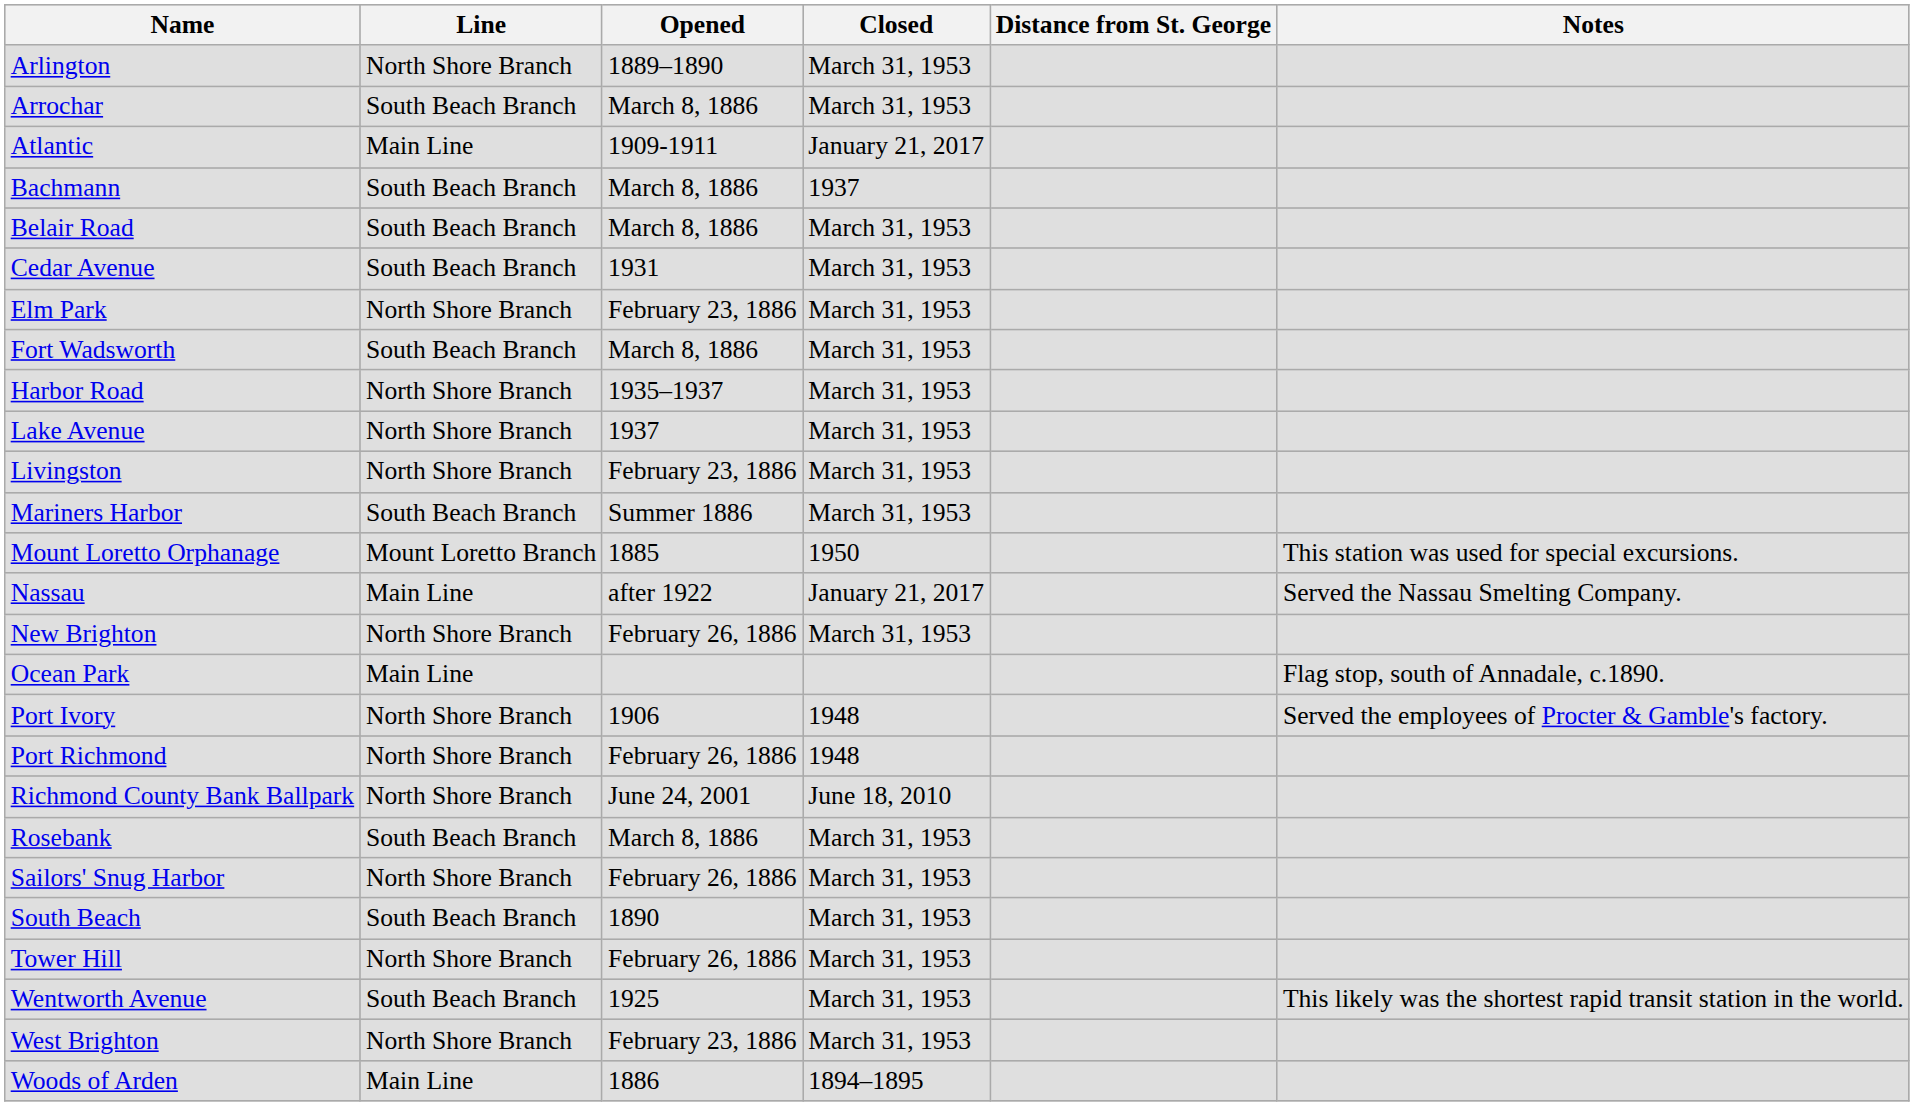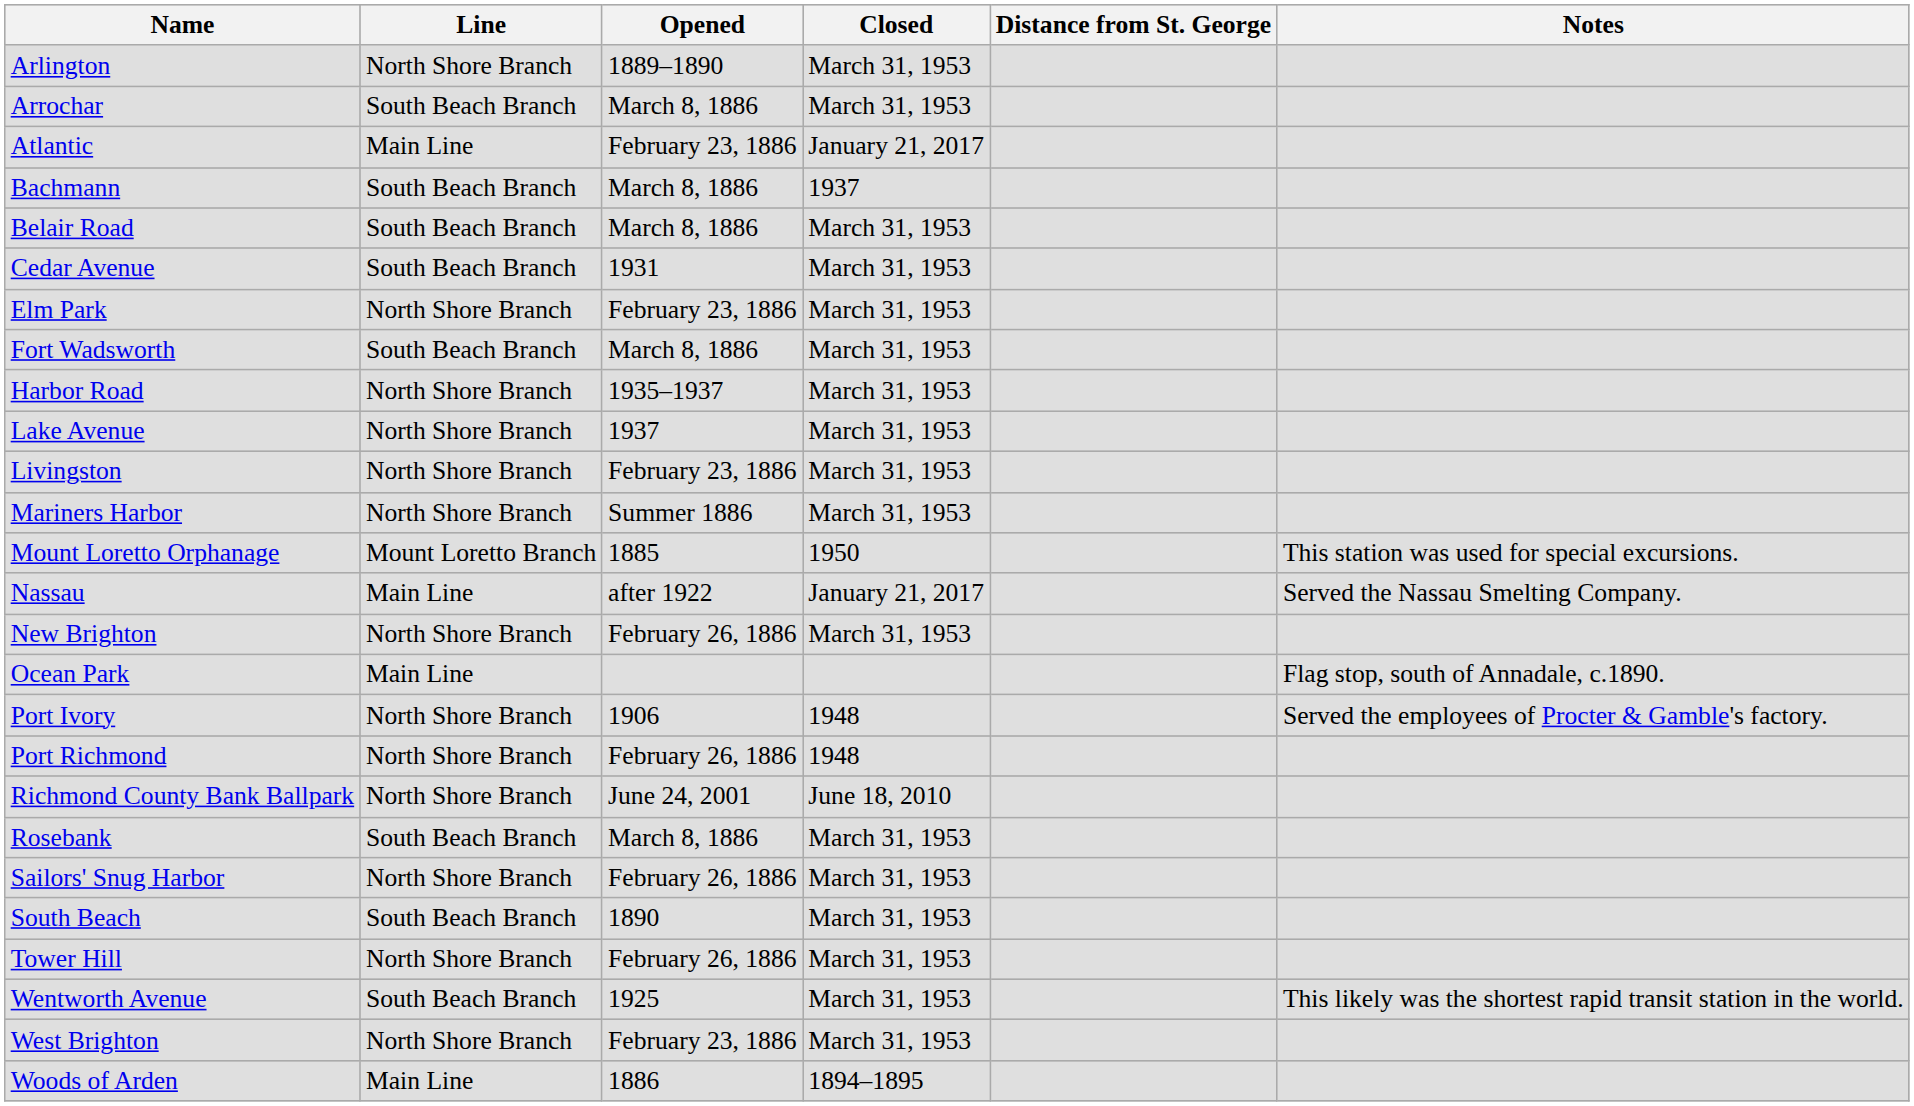Atlantic | Opened: 1909-1911 -> February 23, 1886
Mariners Harbor | Line: South Beach Branch -> North Shore Branch
